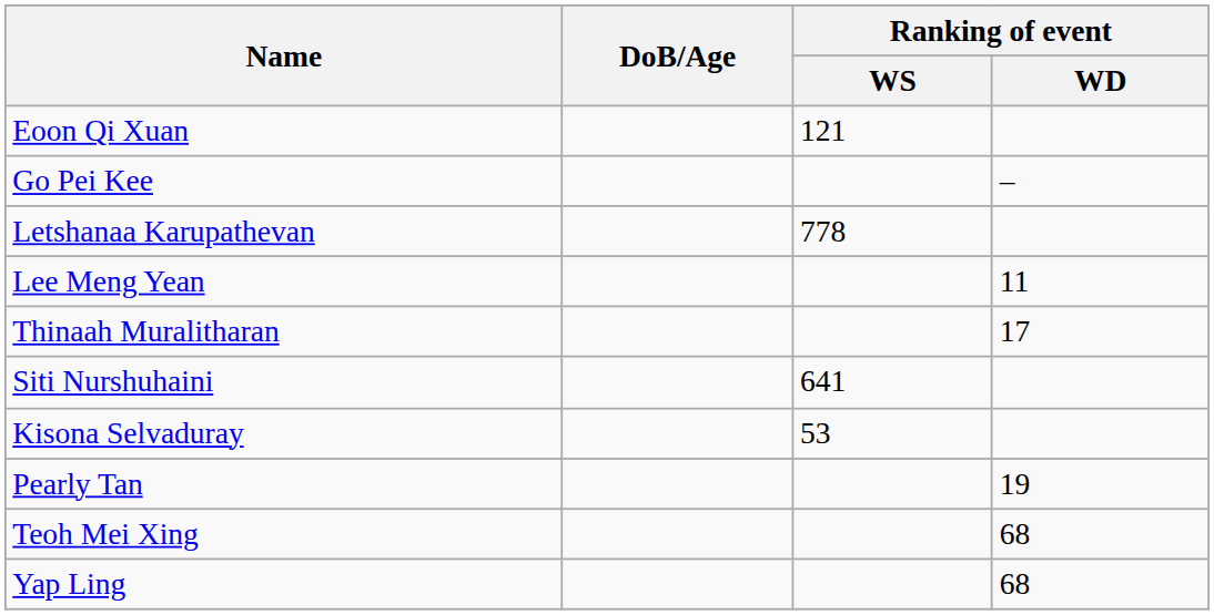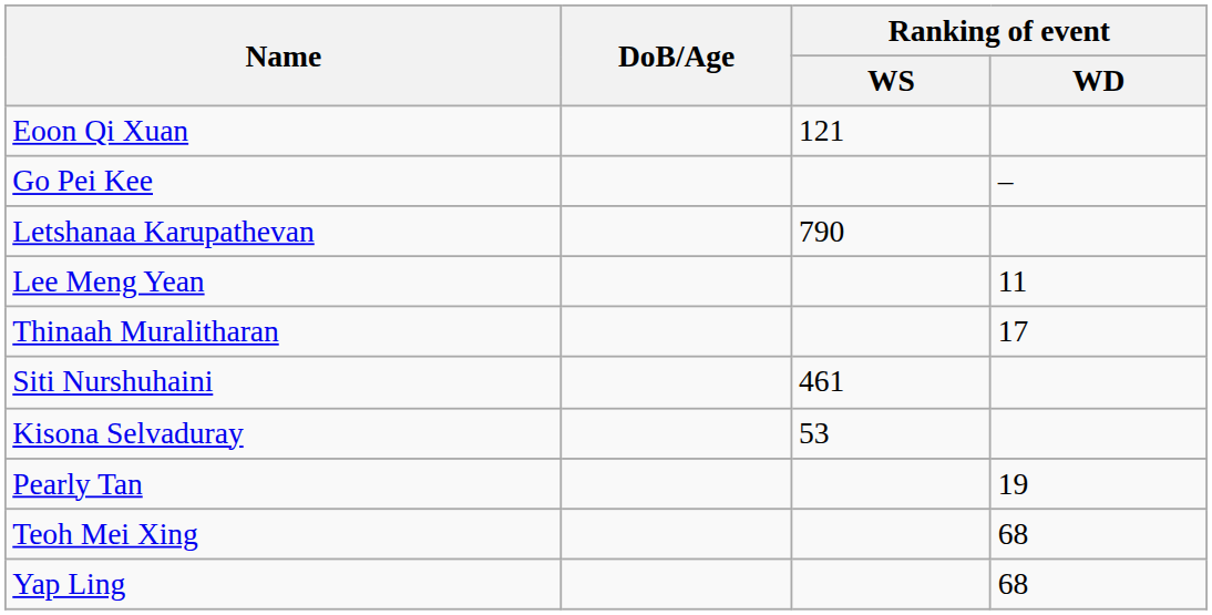Letshanaa Karupathevan | Ranking of event / WS: 778 -> 790
Siti Nurshuhaini | Ranking of event / WS: 641 -> 461
